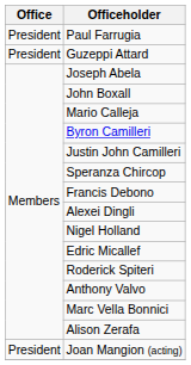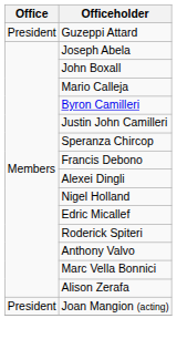- row: President | Paul Farrugia
